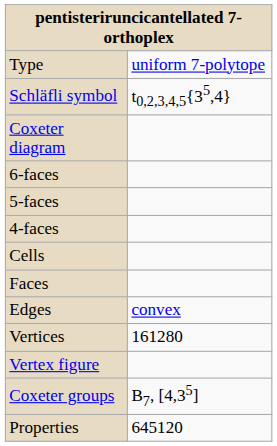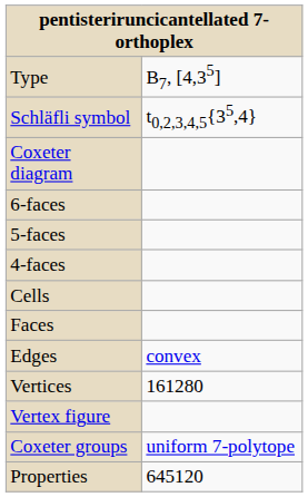Type | column 2: uniform 7-polytope -> B7, [4,35]
Coxeter groups | column 2: B7, [4,35] -> uniform 7-polytope
